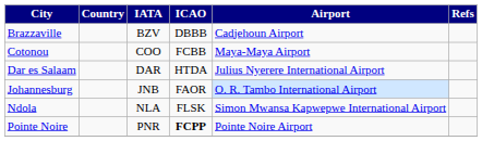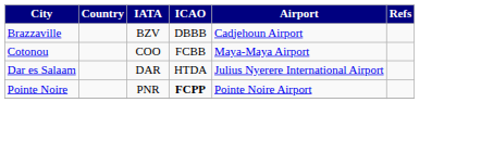- row: Johannesburg | JNB | FAOR | O. R. Tambo International Airport
- row: Ndola | NLA | FLSK | Simon Mwansa Kapwepwe International Airport
